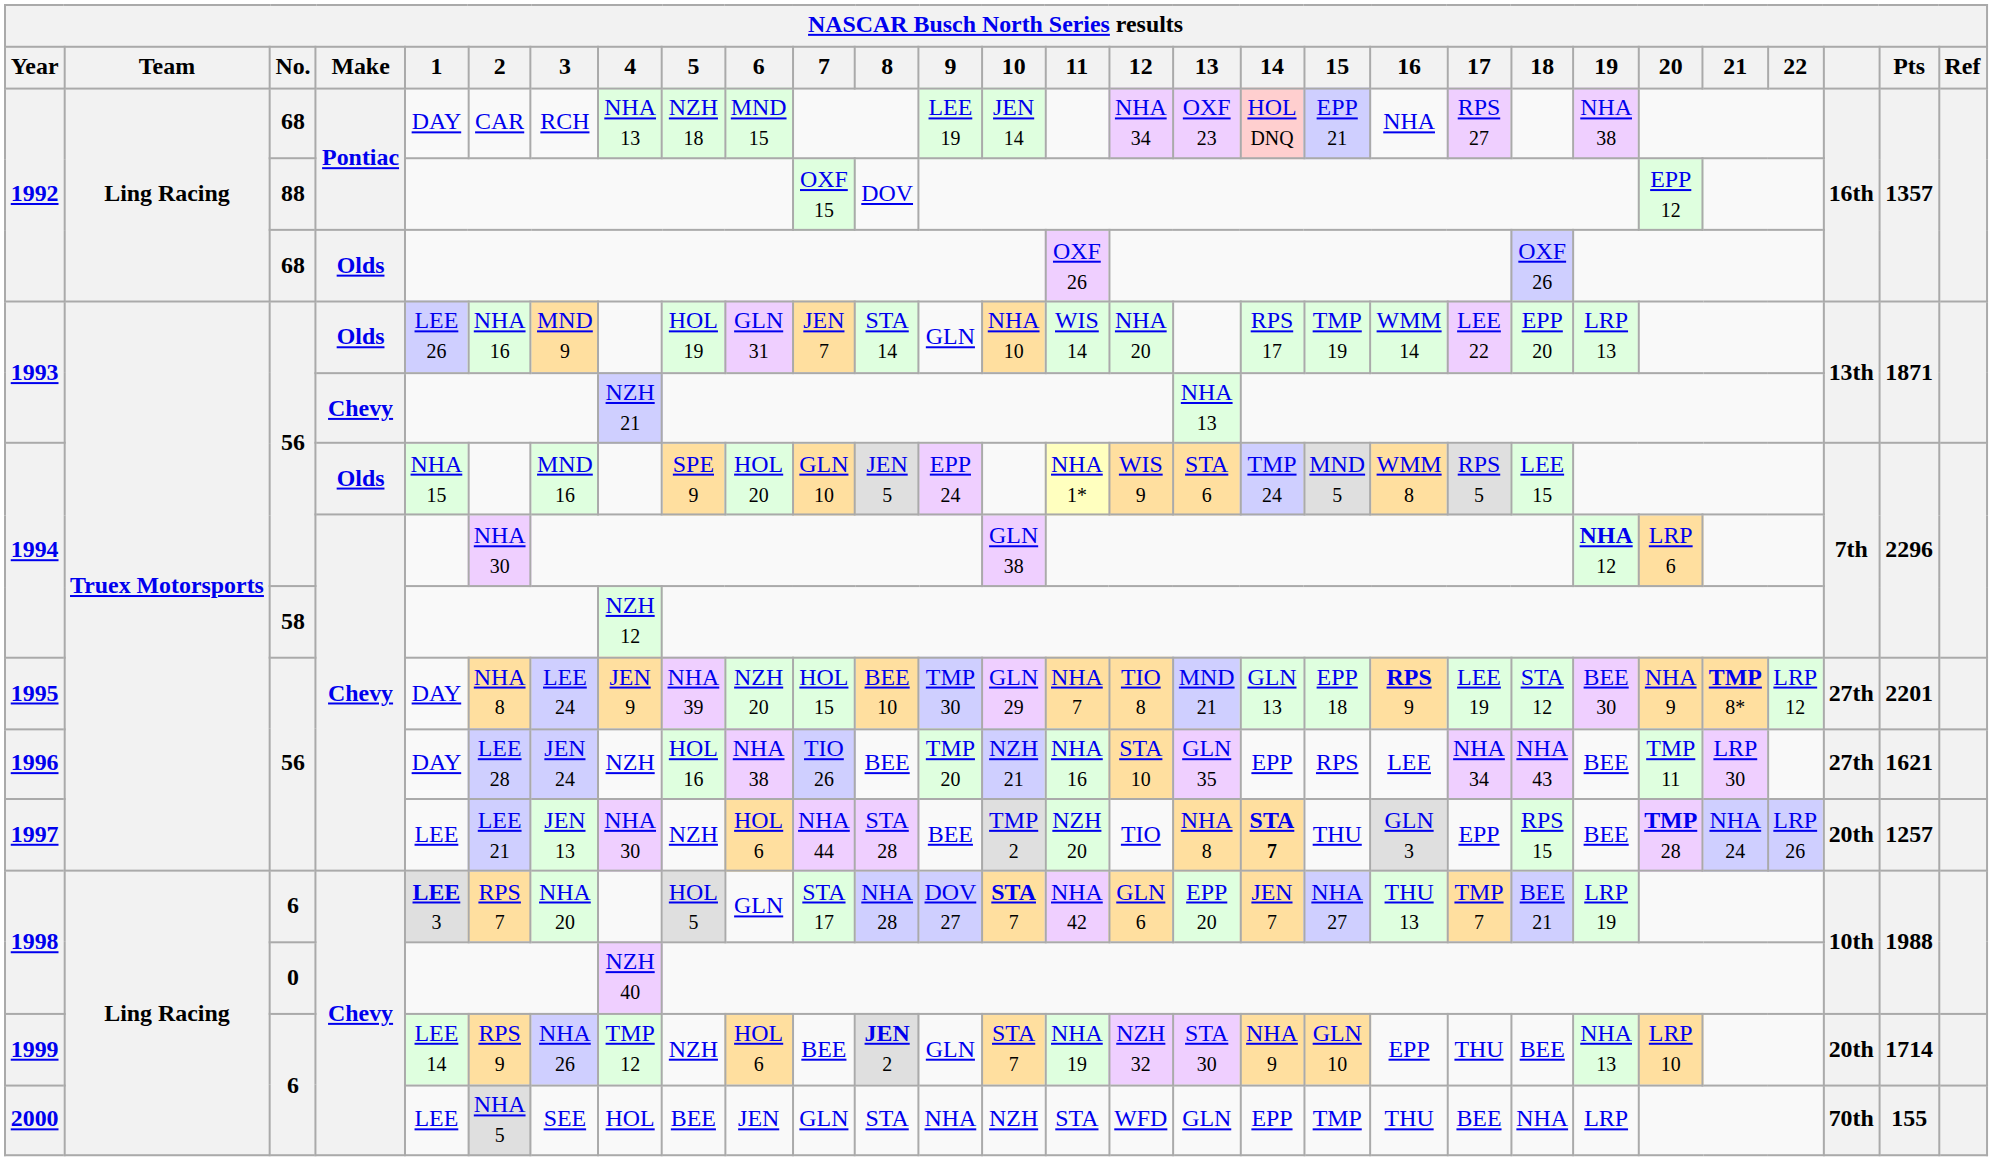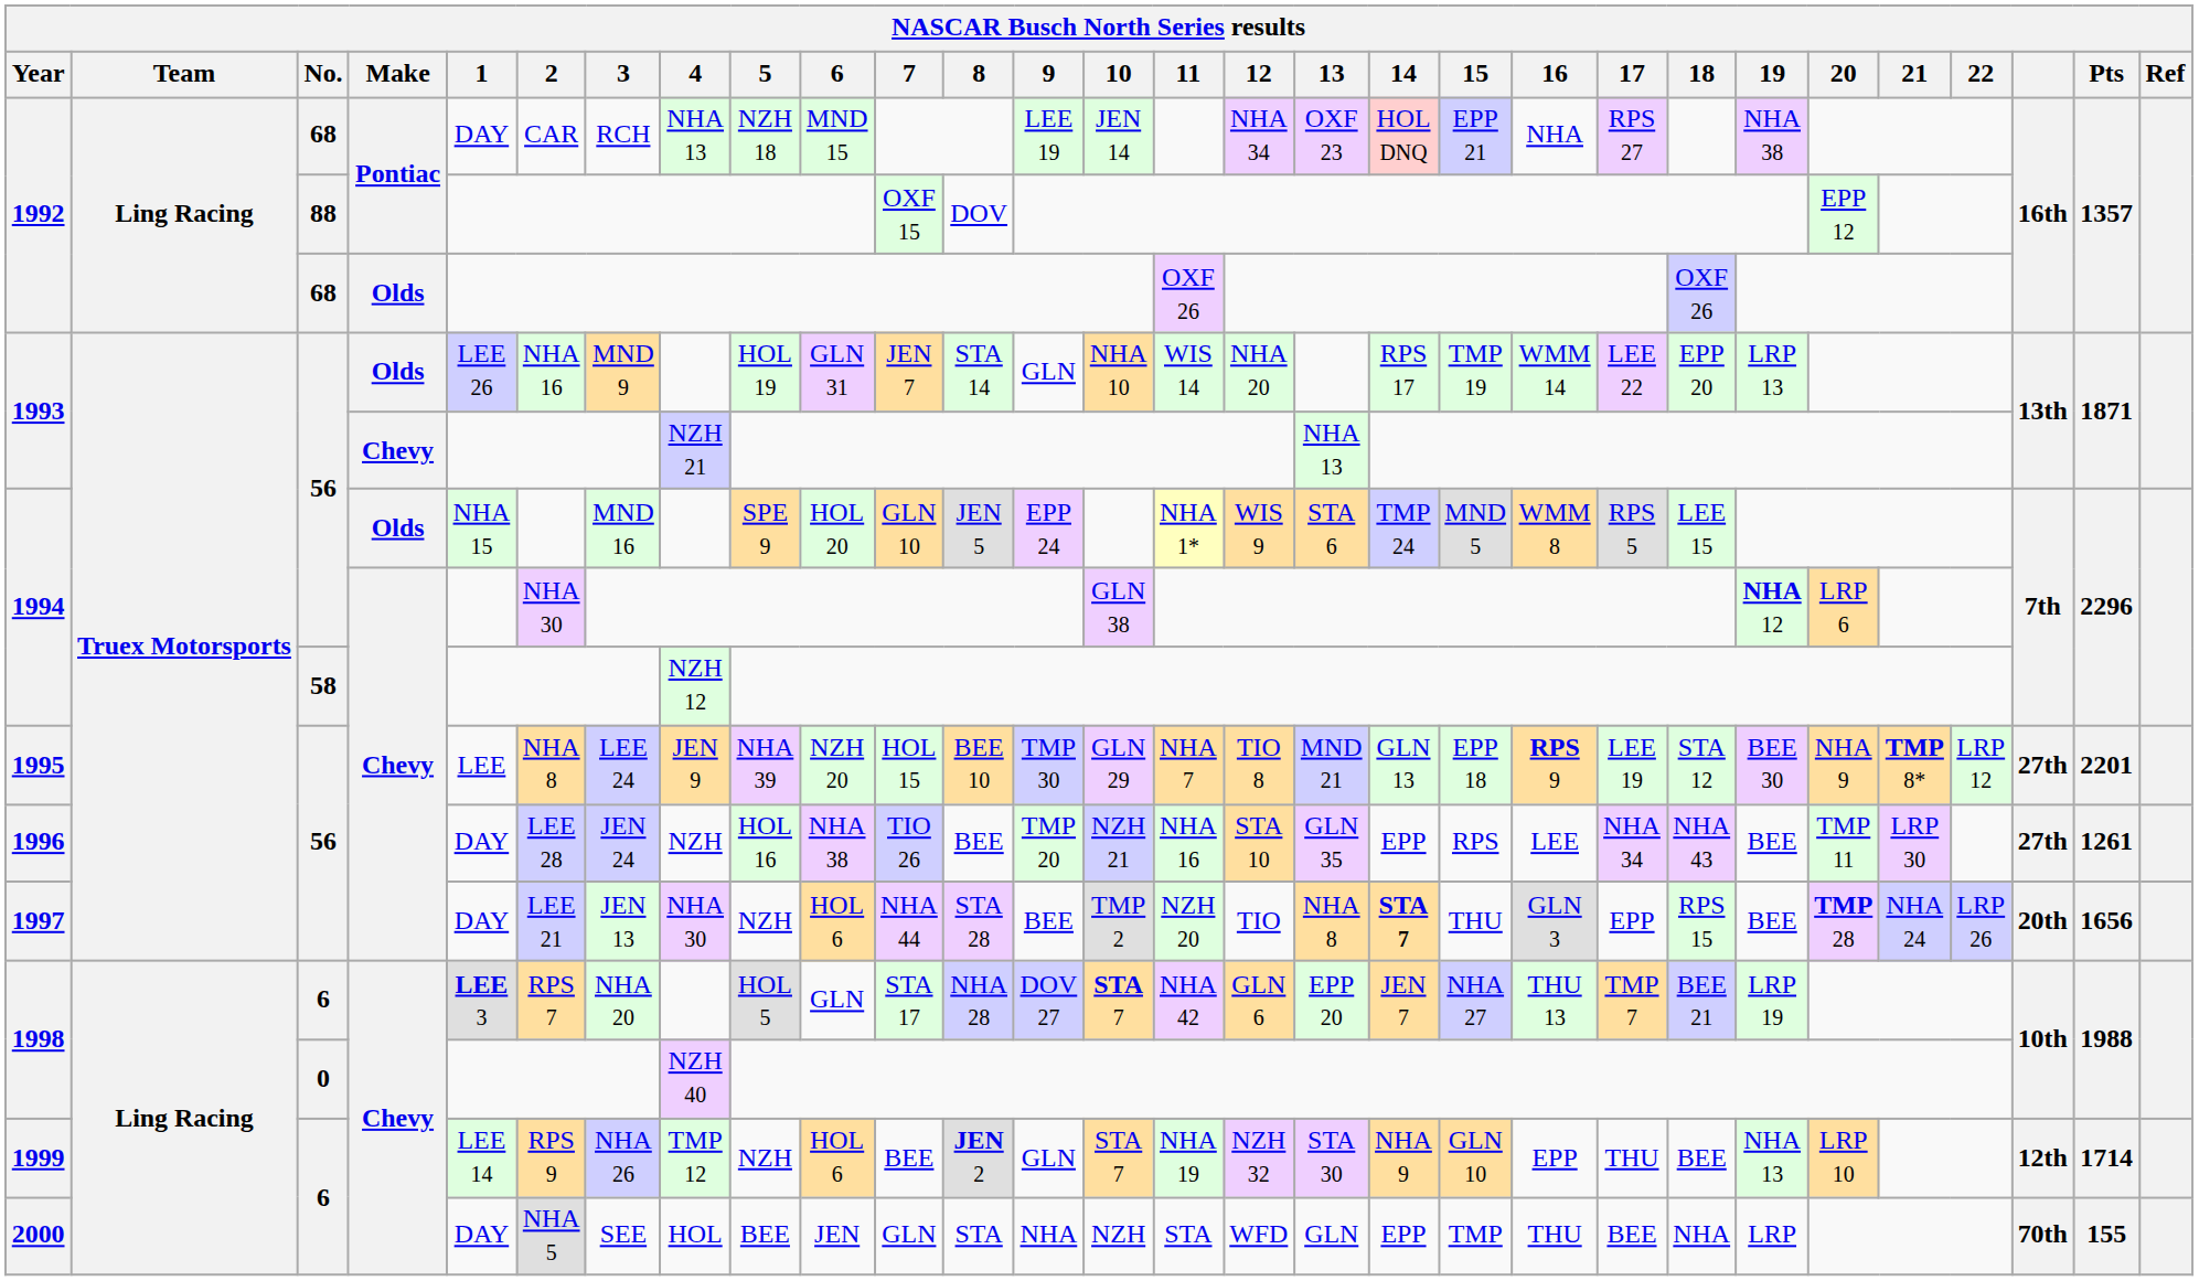1995 | 1: DAY -> LEE
1996 | Pts: 1621 -> 1261
1997 | 1: LEE -> DAY
1997 | Pts: 1257 -> 1656
1999 | column 27: 20th -> 12th
2000 | 1: LEE -> DAY
